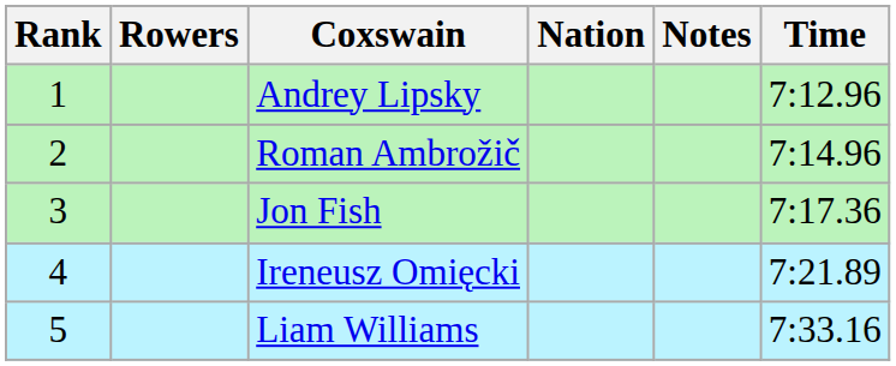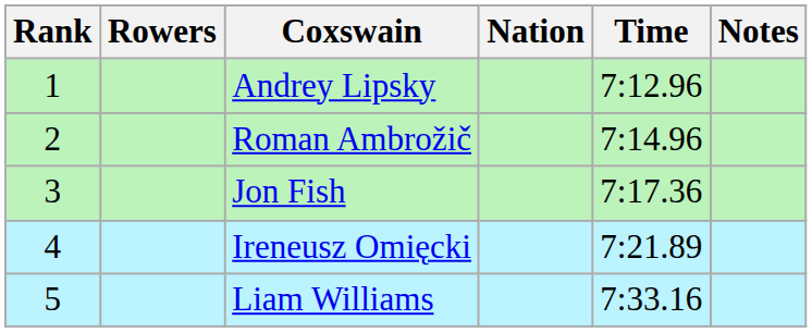columns swapped: Time <-> Notes
